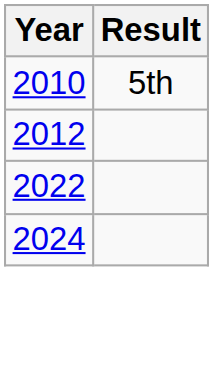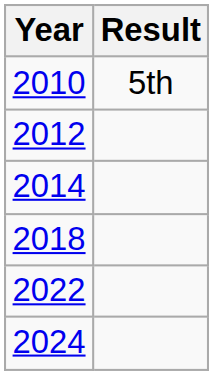+ row: 2014
+ row: 2018
